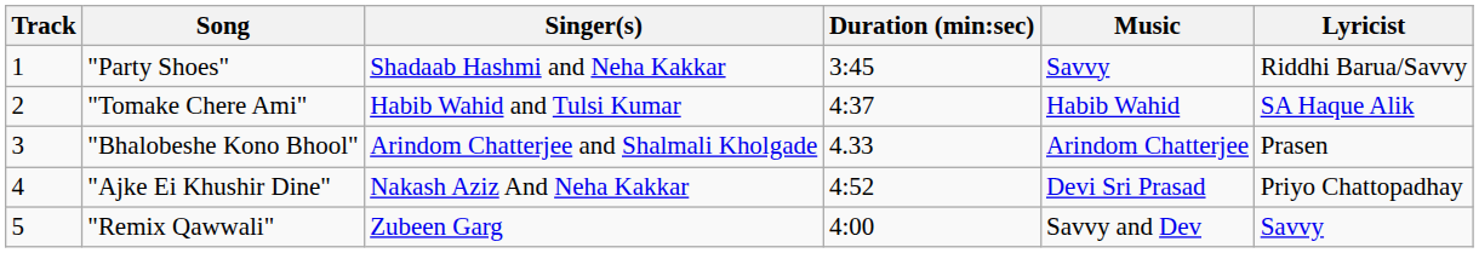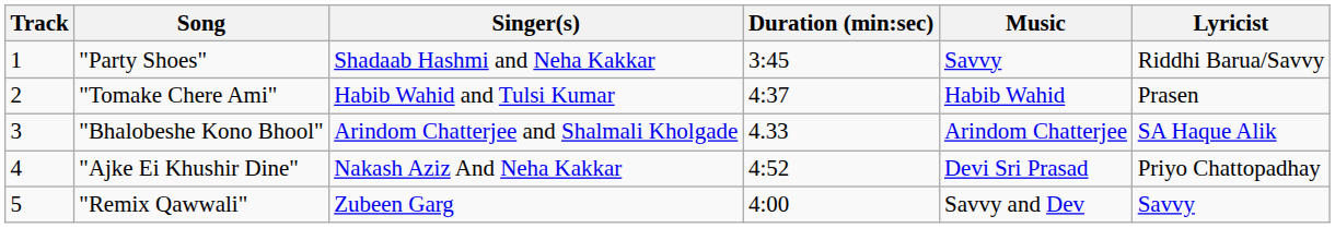"Tomake Chere Ami" | Lyricist: SA Haque Alik -> Prasen
"Bhalobeshe Kono Bhool" | Lyricist: Prasen -> SA Haque Alik
